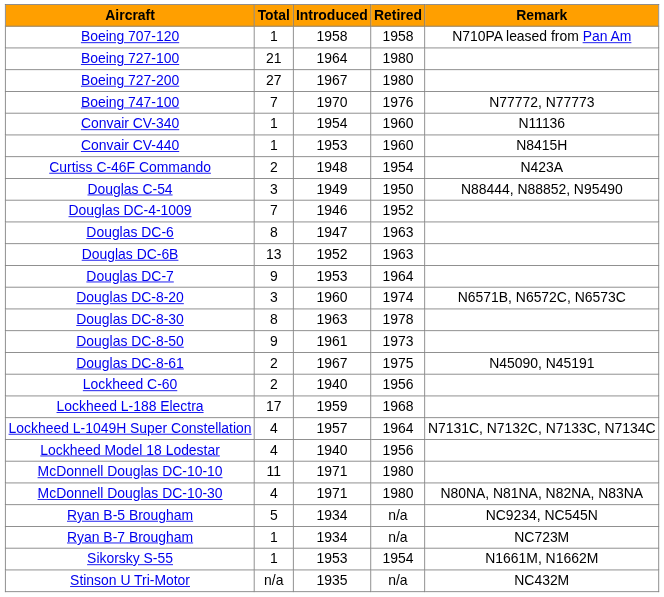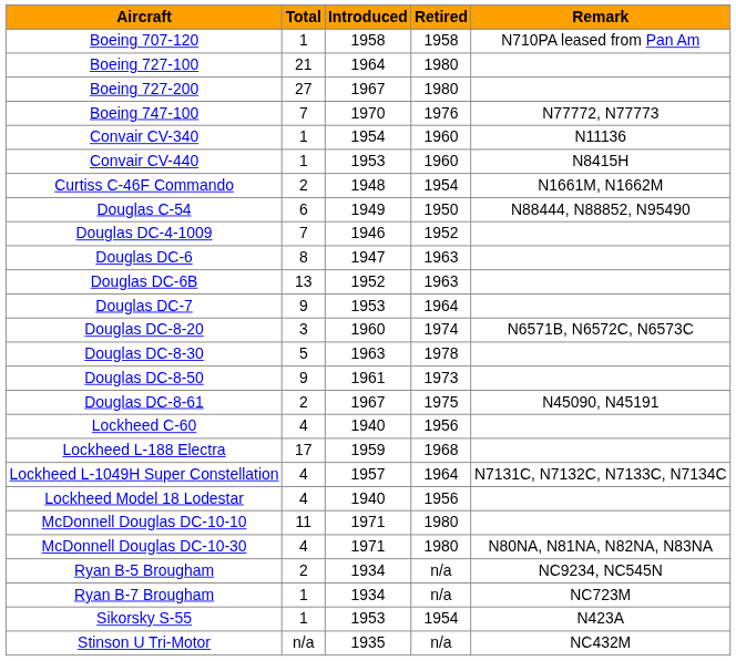Curtiss C-46F Commando | Remark: N423A -> N1661M, N1662M
Douglas C-54 | Total: 3 -> 6
Douglas DC-8-30 | Total: 8 -> 5
Lockheed C-60 | Total: 2 -> 4
Ryan B-5 Brougham | Total: 5 -> 2
Sikorsky S-55 | Remark: N1661M, N1662M -> N423A
